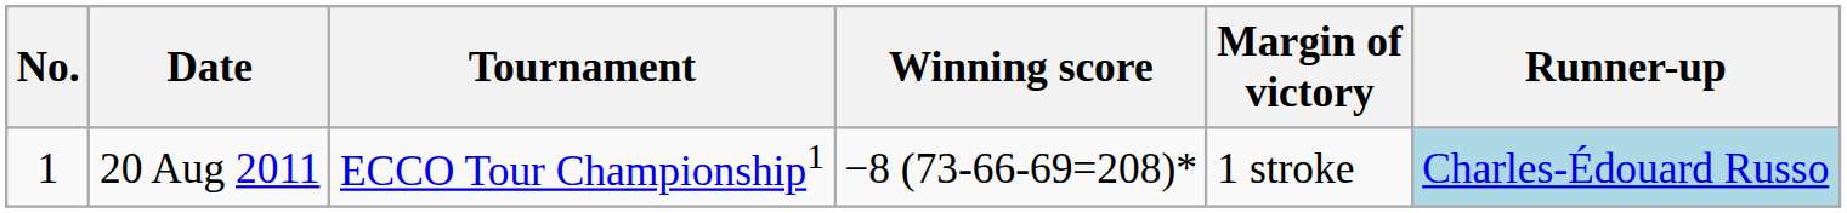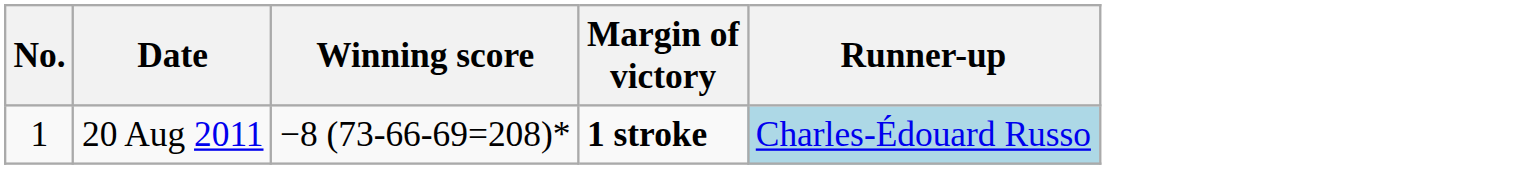- column: Tournament | ECCO Tour Championship1
20 Aug 2011 | Margin of victory: normal -> bold
